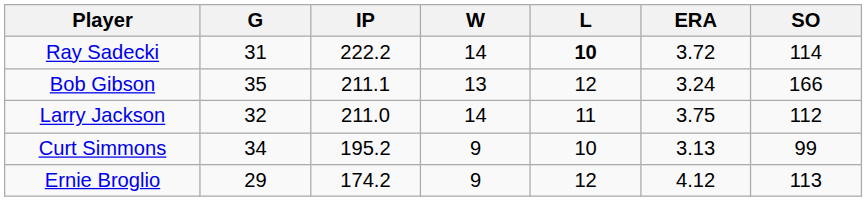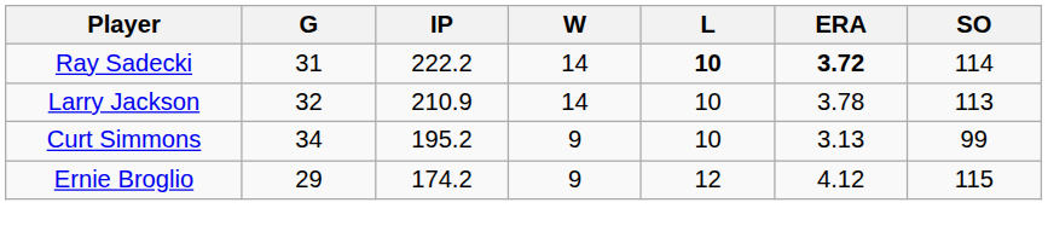Ray Sadecki | ERA: normal -> bold
- row: Bob Gibson | 35 | 211.1 | 13 | 12 | 3.24 | 166
Larry Jackson | IP: 211.0 -> 210.9
Larry Jackson | L: 11 -> 10
Larry Jackson | ERA: 3.75 -> 3.78
Larry Jackson | SO: 112 -> 113
Ernie Broglio | SO: 113 -> 115
